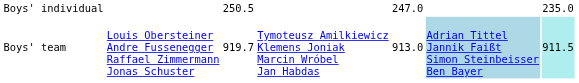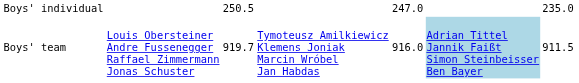Boys' team | column 5: 913.0 -> 916.0
Boys' team | column 7: paleturquoise background -> no background
